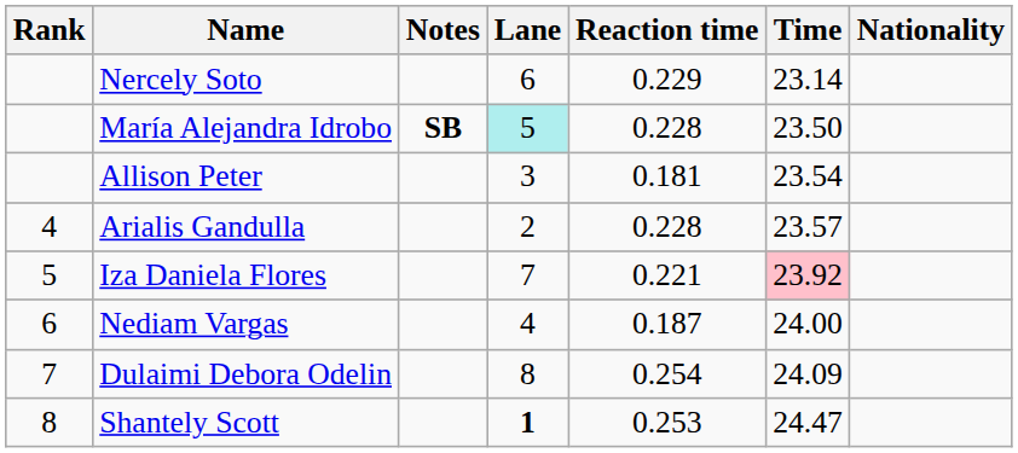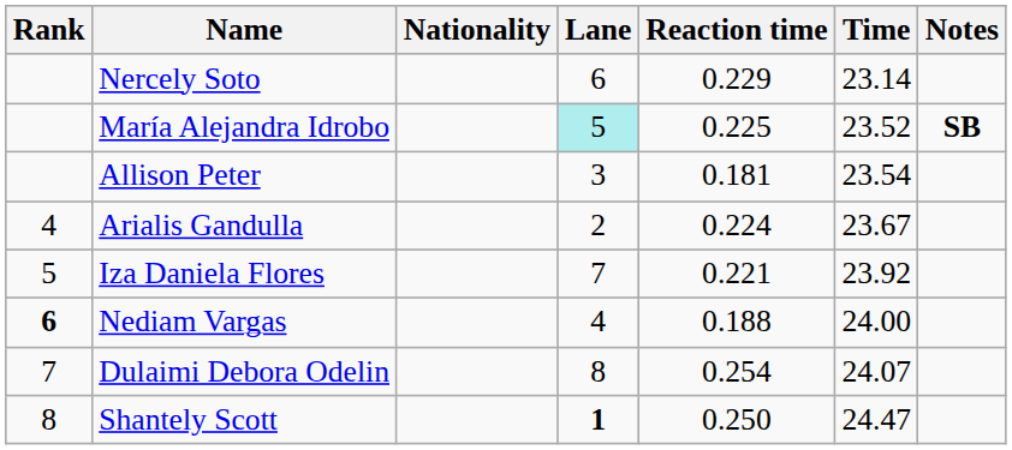columns swapped: Nationality <-> Notes
María Alejandra Idrobo | Reaction time: 0.228 -> 0.225
María Alejandra Idrobo | Time: 23.50 -> 23.52
Arialis Gandulla | Reaction time: 0.228 -> 0.224
Arialis Gandulla | Time: 23.57 -> 23.67
Iza Daniela Flores | Time: pink background -> no background
Nediam Vargas | Rank: normal -> bold
Nediam Vargas | Reaction time: 0.187 -> 0.188
Dulaimi Debora Odelin | Time: 24.09 -> 24.07
Shantely Scott | Reaction time: 0.253 -> 0.250
